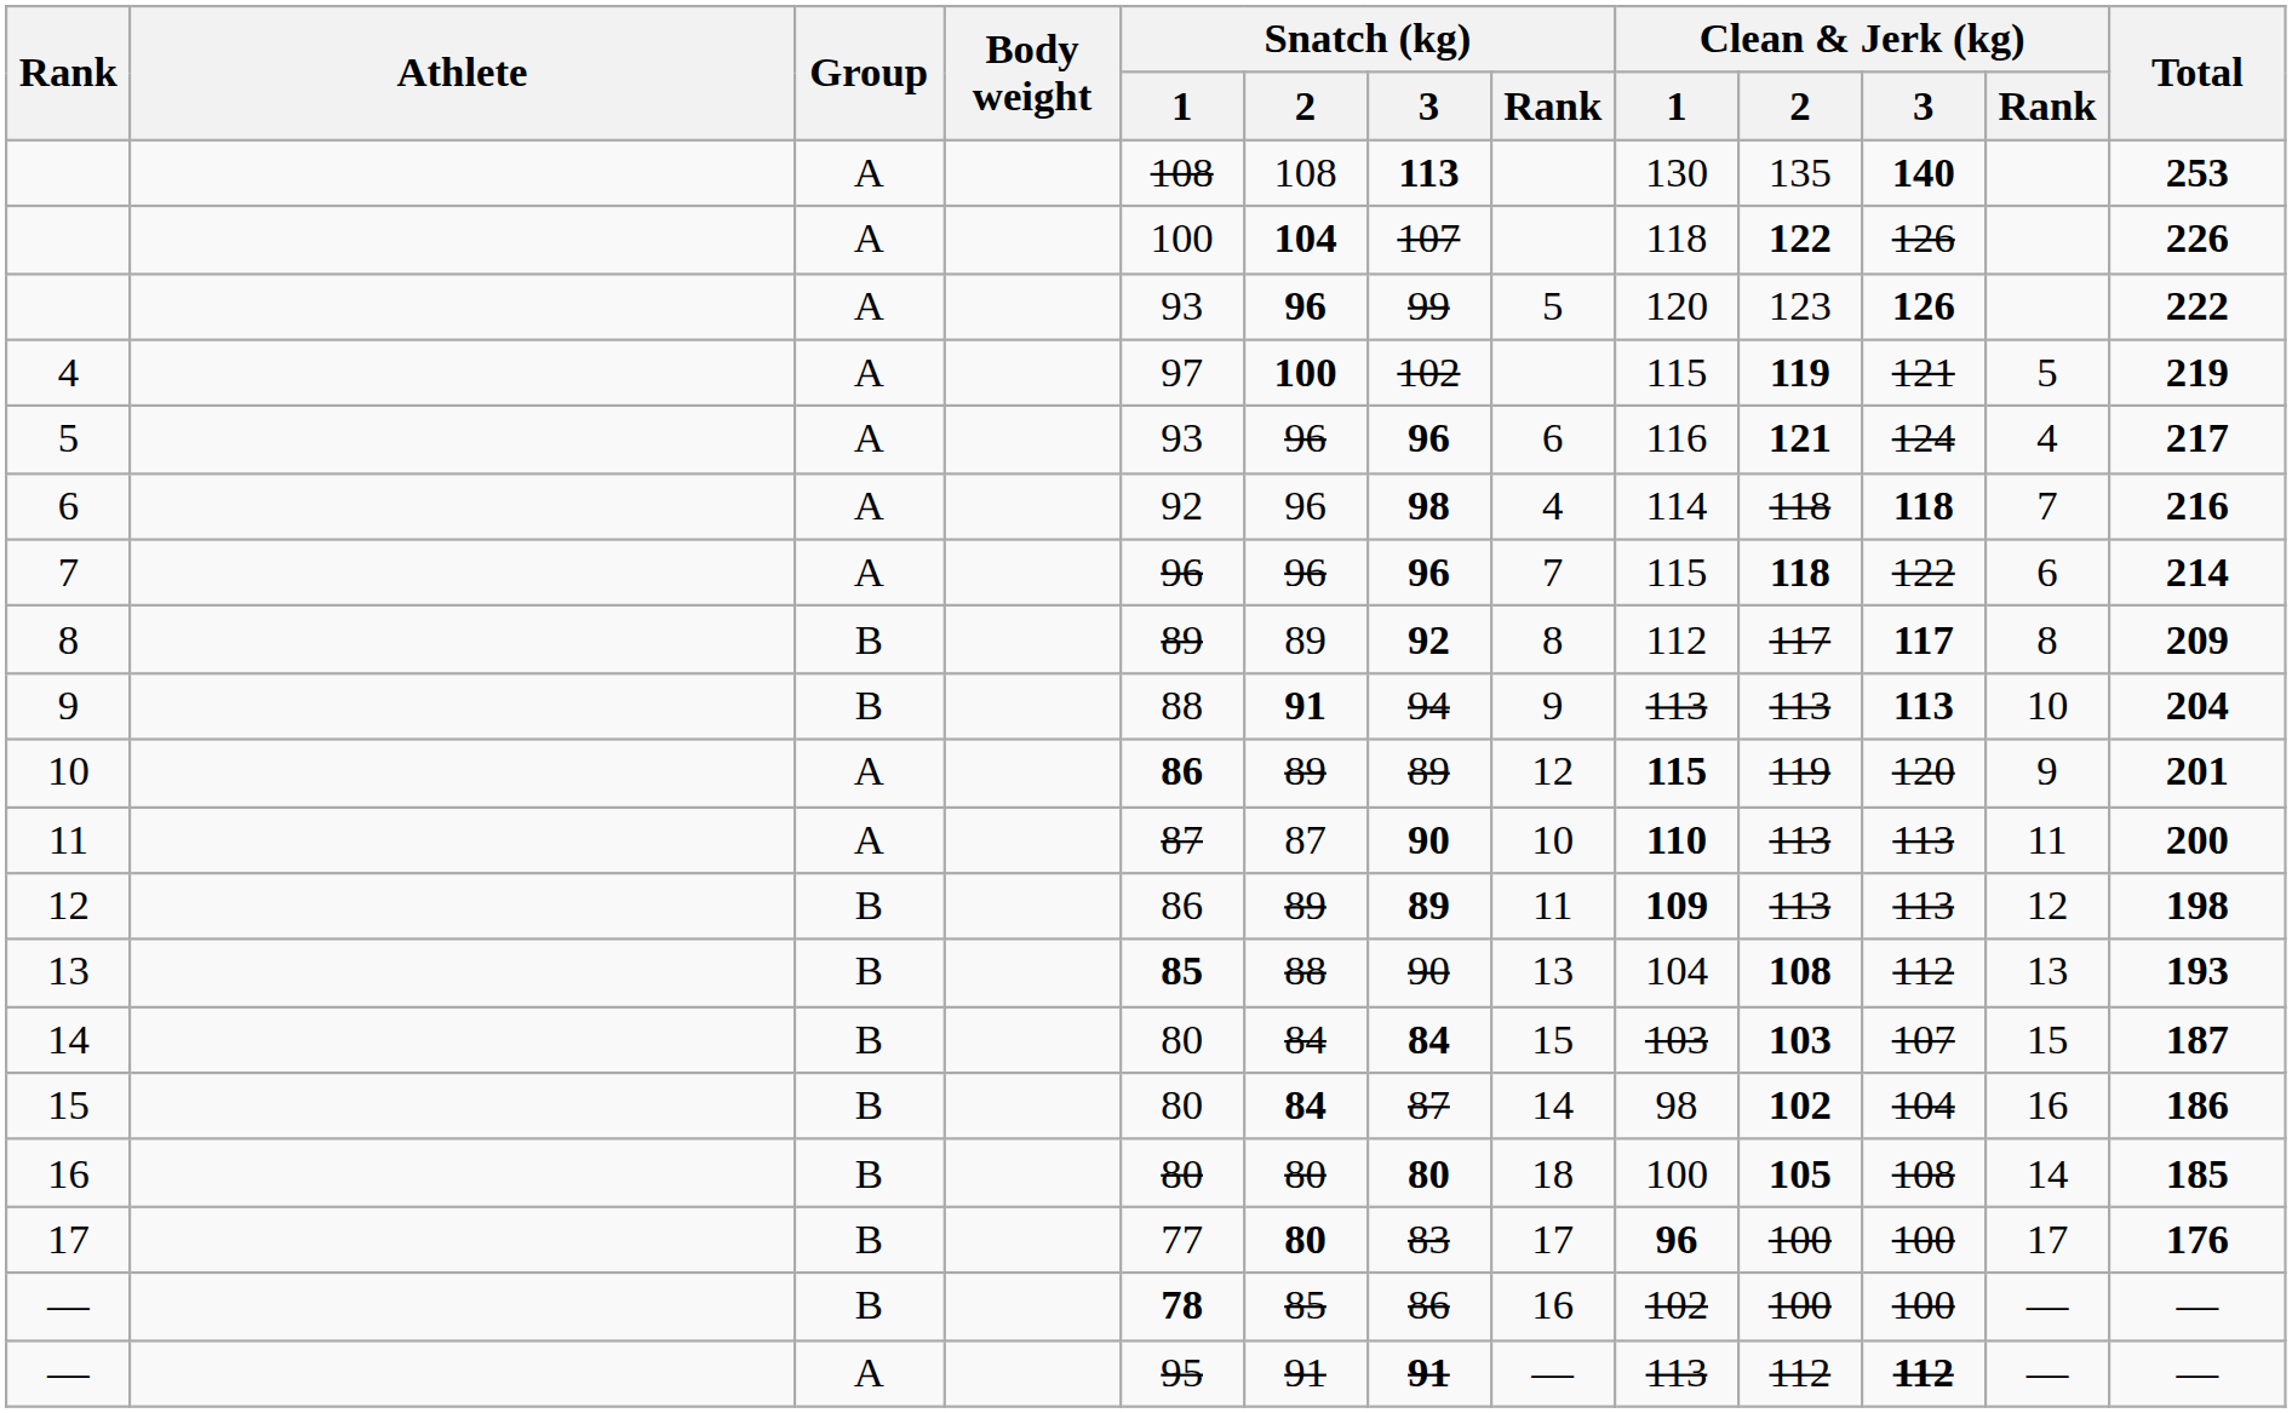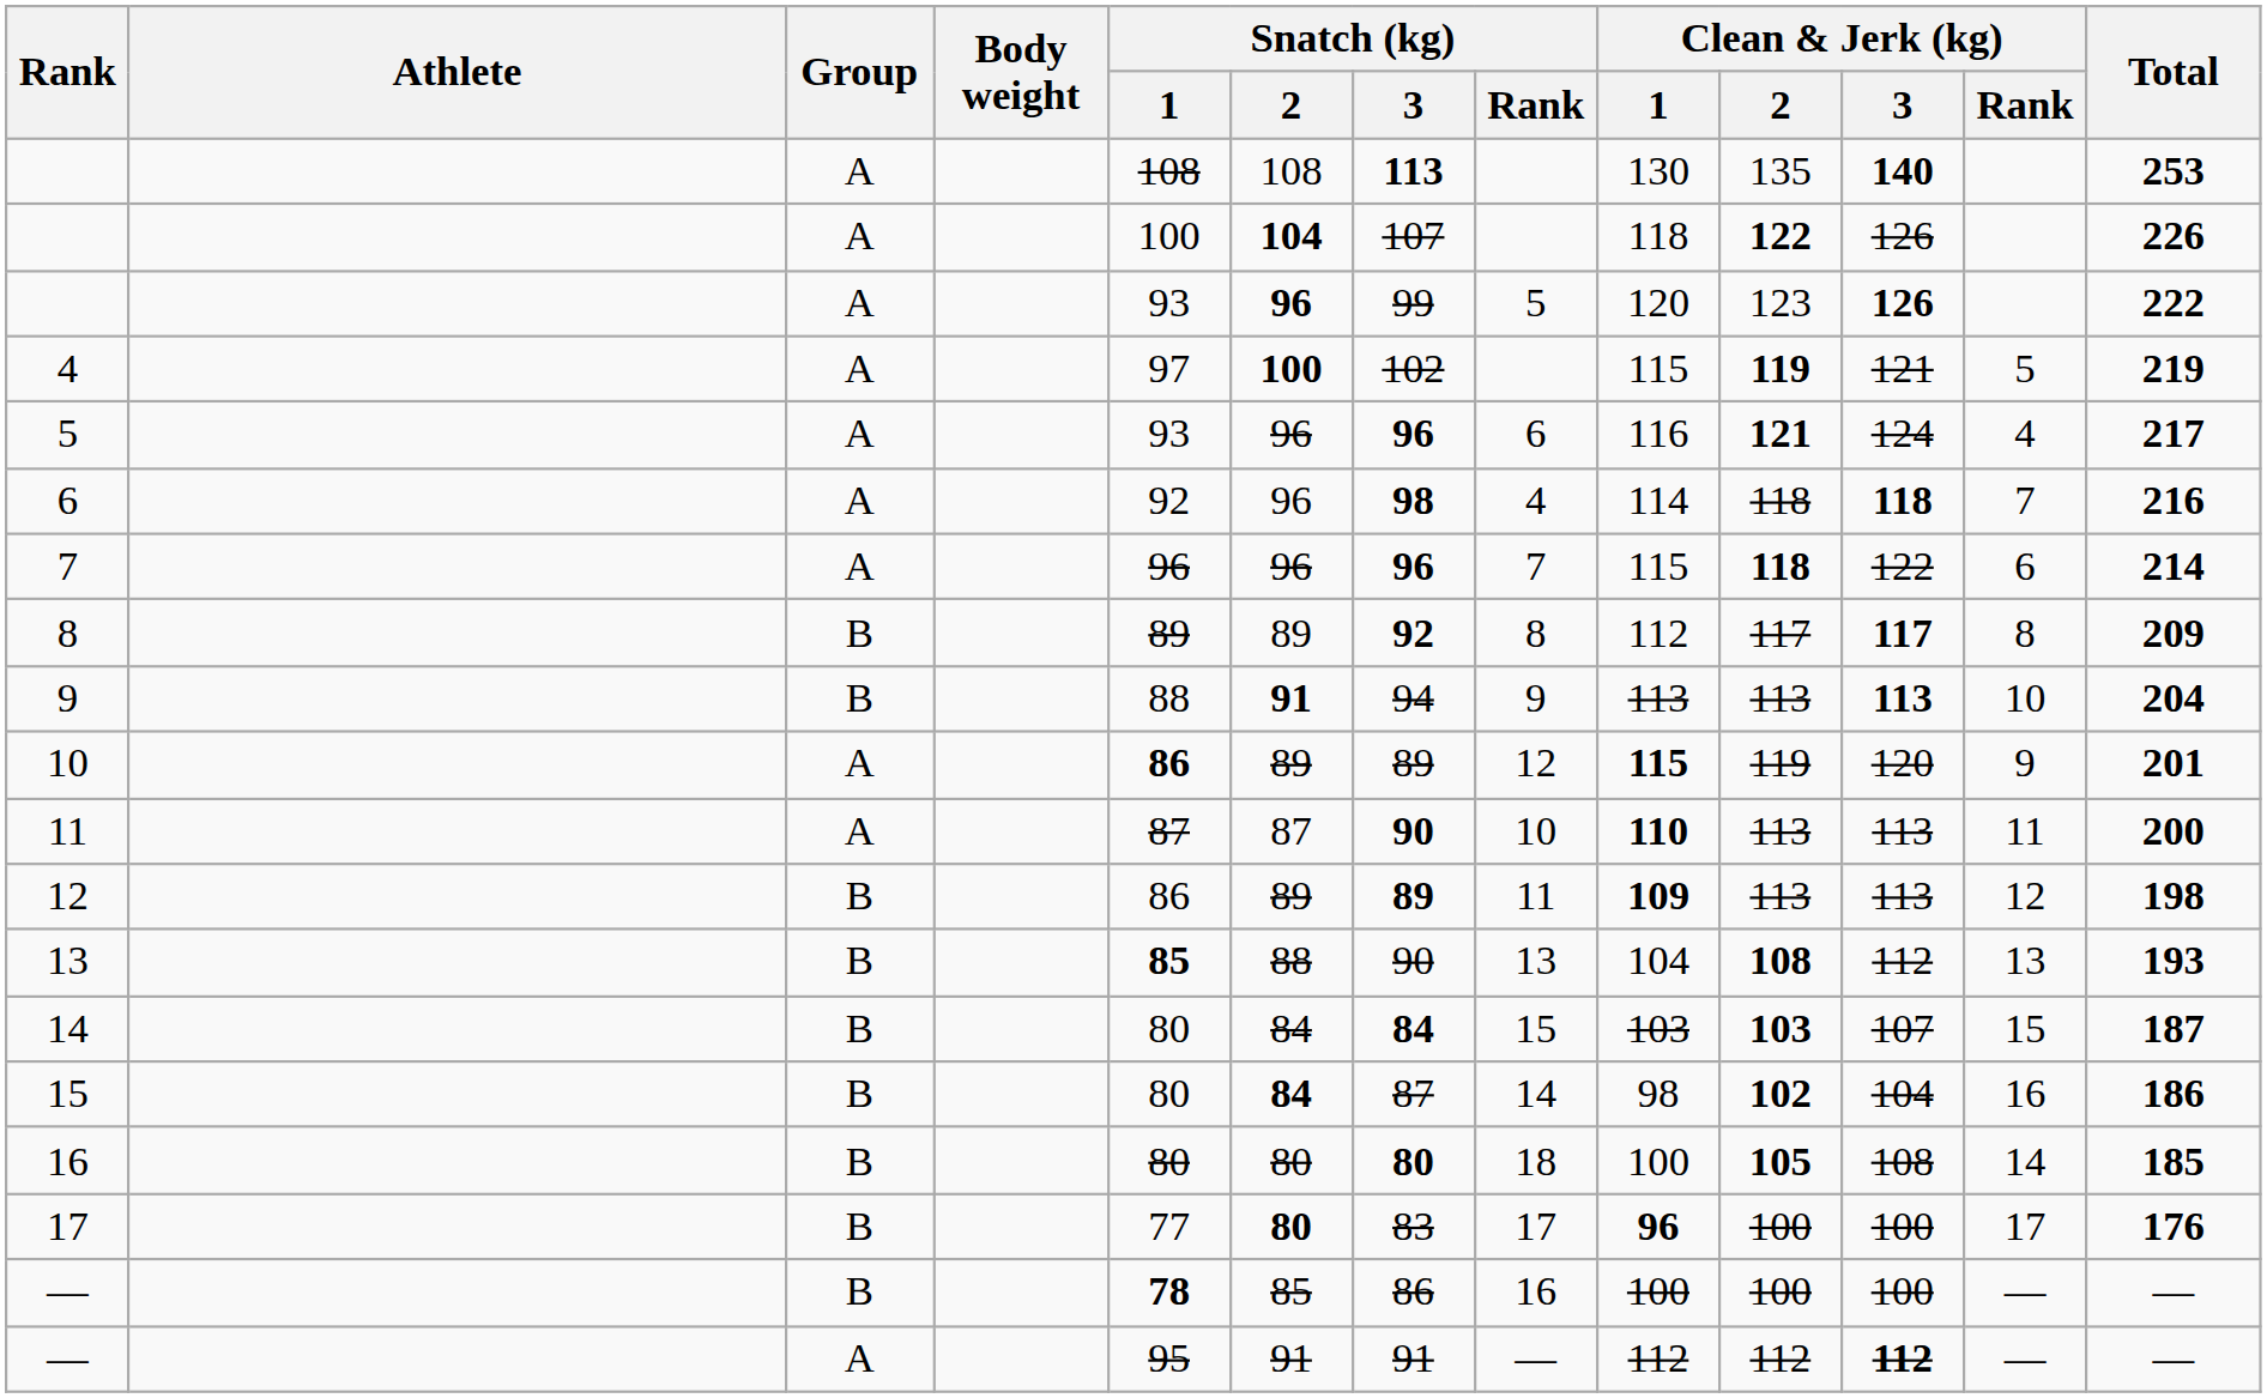— / B | Clean & Jerk (kg) / 1: 102 -> 100
— / A | Snatch (kg) / 3: bold -> normal
— / A | Clean & Jerk (kg) / 1: 113 -> 112
